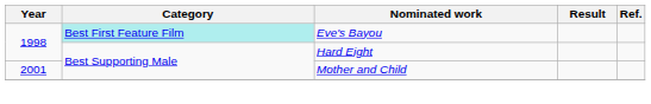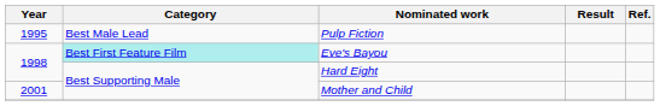+ row: 1995 | Best Male Lead | Pulp Fiction
